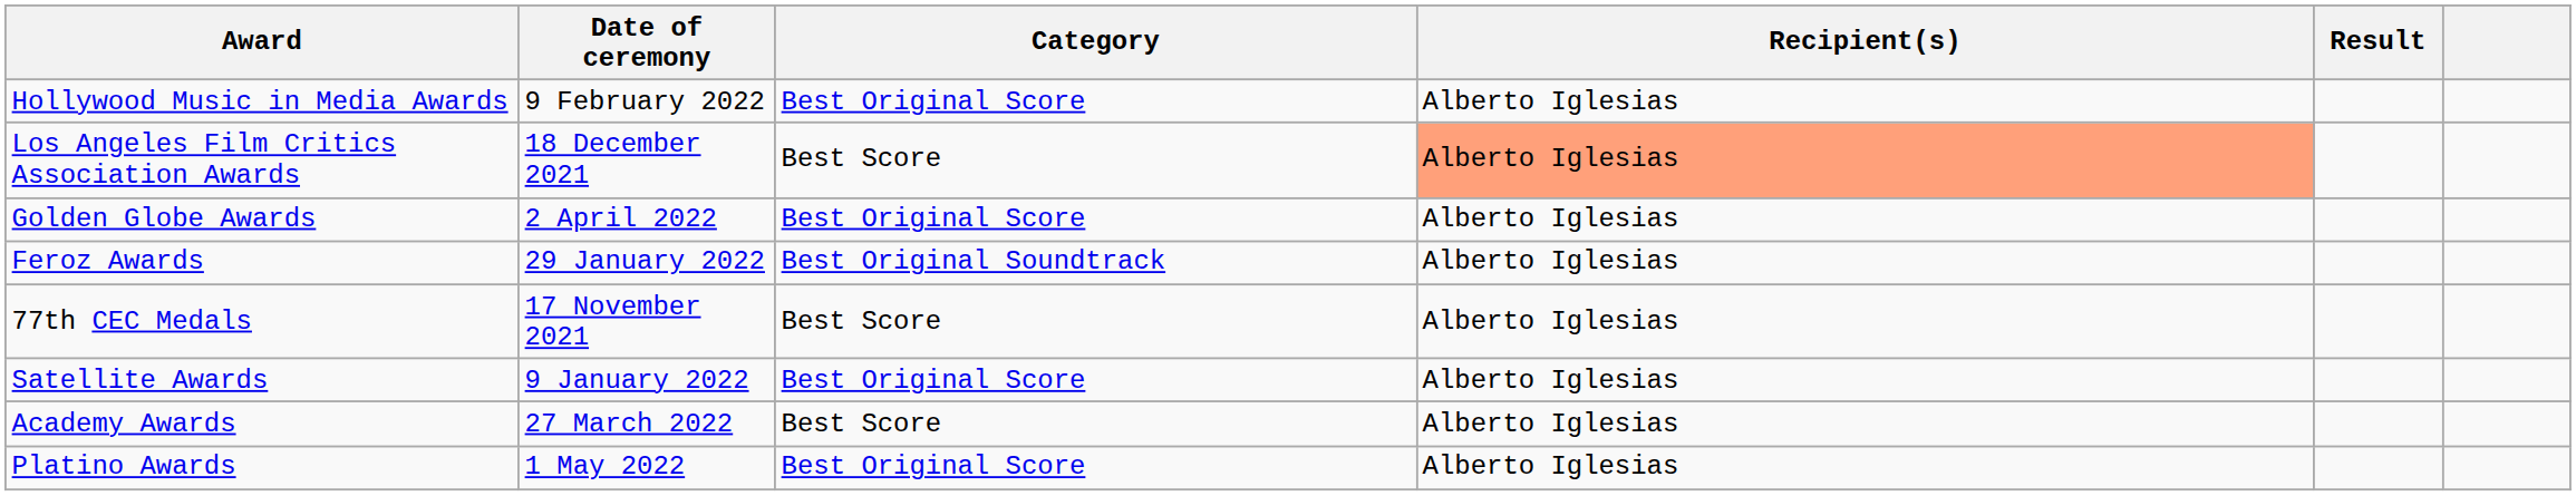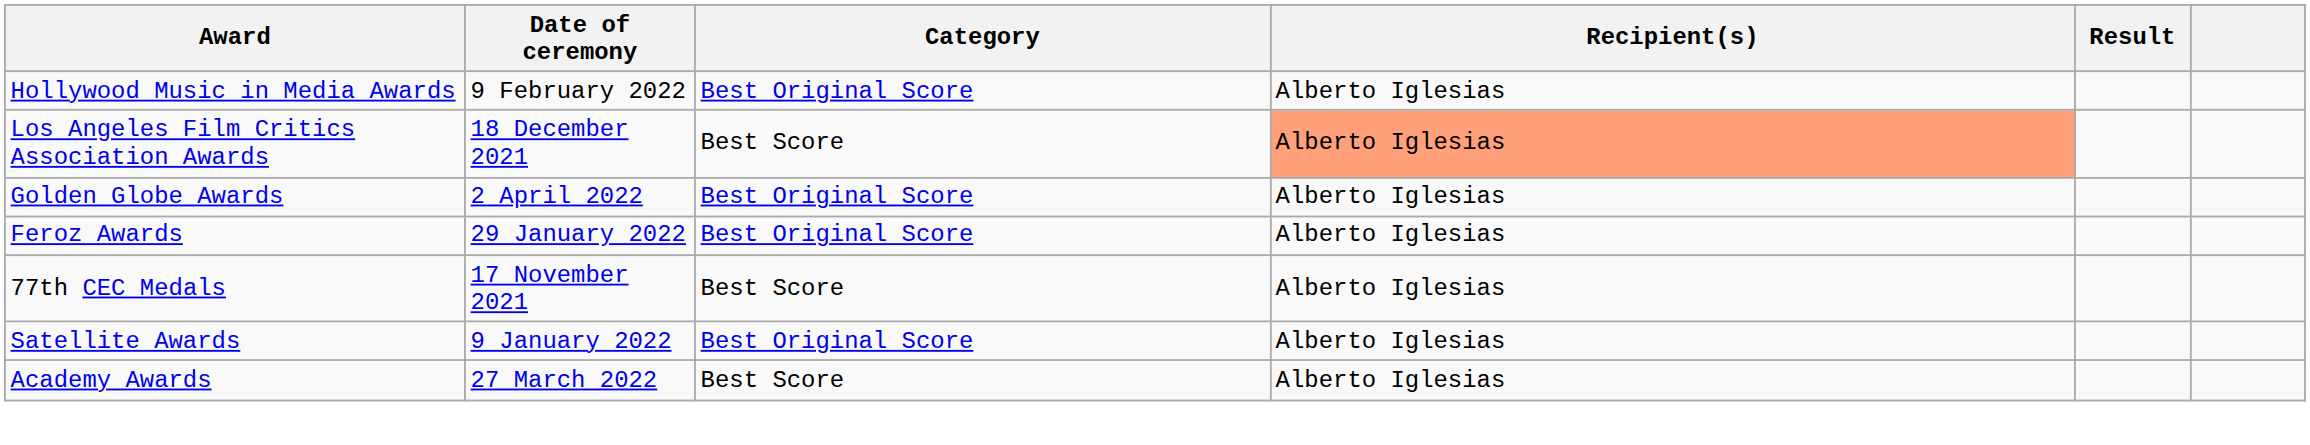Feroz Awards | Category: Best Original Soundtrack -> Best Original Score
- row: Platino Awards | 1 May 2022 | Best Original Score | Alberto Iglesias
